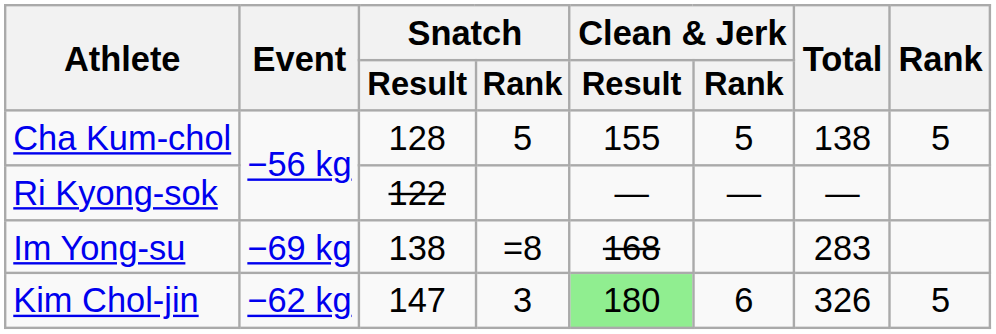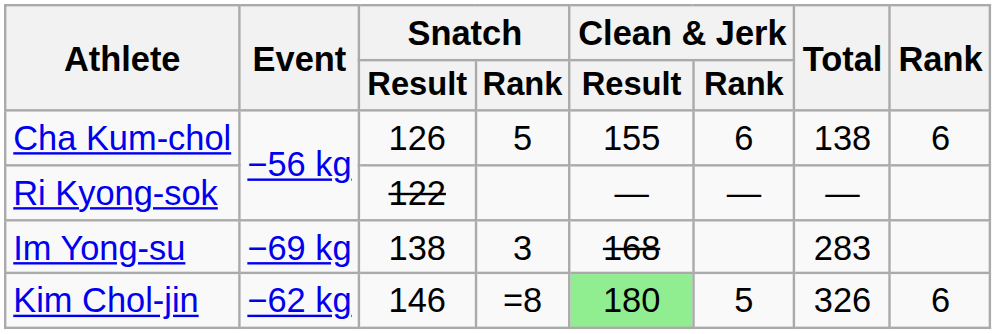Cha Kum-chol | Snatch / Result: 128 -> 126
Cha Kum-chol | Clean & Jerk / Rank: 5 -> 6
Cha Kum-chol | Rank: 5 -> 6
Im Yong-su | Snatch / Rank: =8 -> 3
Kim Chol-jin | Snatch / Result: 147 -> 146
Kim Chol-jin | Snatch / Rank: 3 -> =8
Kim Chol-jin | Clean & Jerk / Rank: 6 -> 5
Kim Chol-jin | Rank: 5 -> 6
